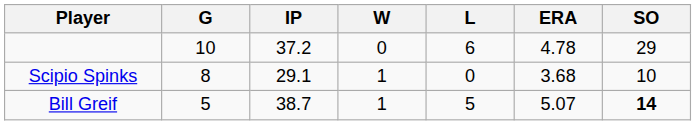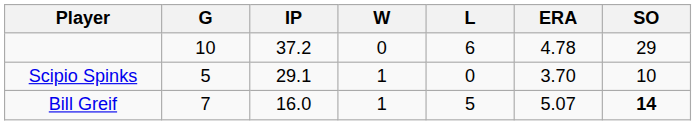Scipio Spinks | G: 8 -> 5
Scipio Spinks | ERA: 3.68 -> 3.70
Bill Greif | G: 5 -> 7
Bill Greif | IP: 38.7 -> 16.0
